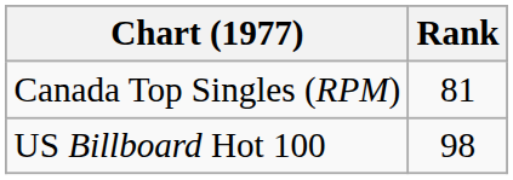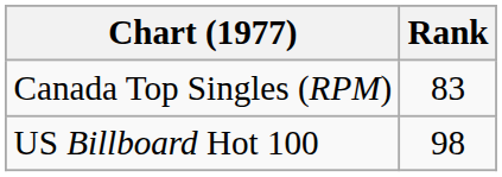Canada Top Singles (RPM) | Rank: 81 -> 83
